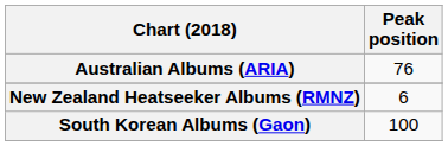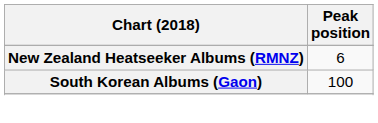- row: Australian Albums (ARIA) | 76
